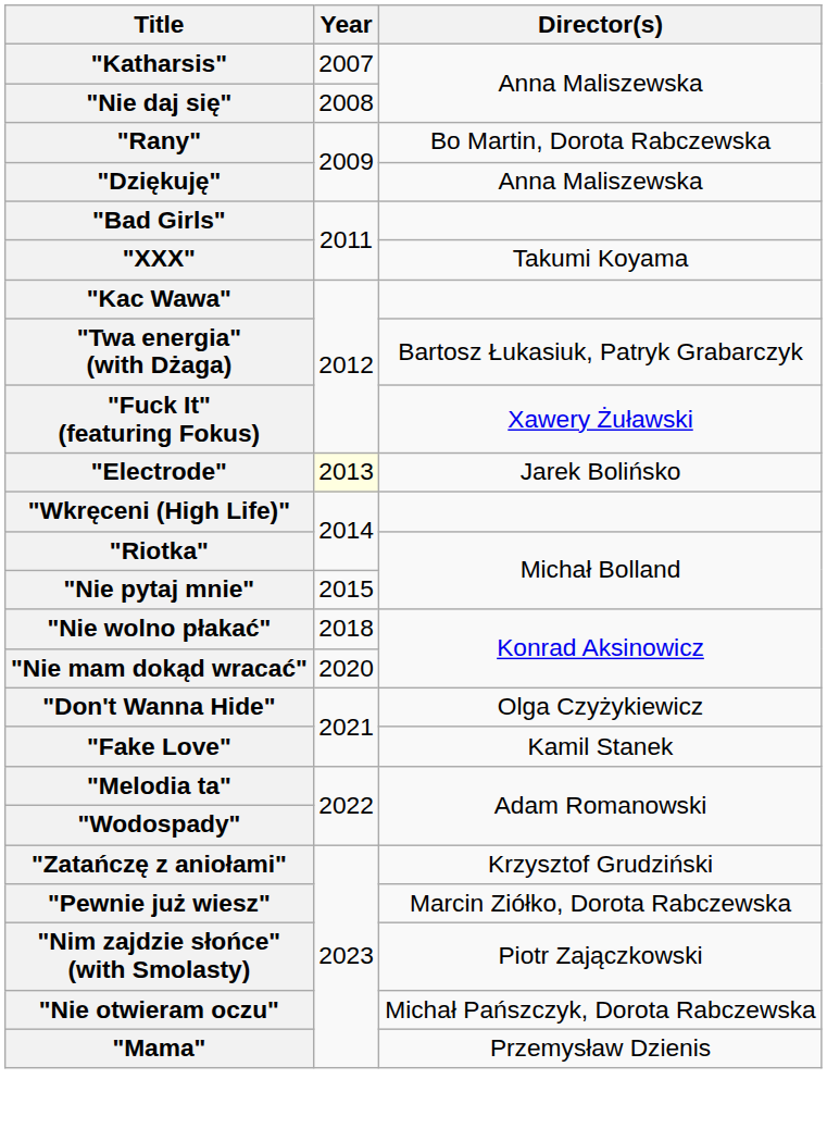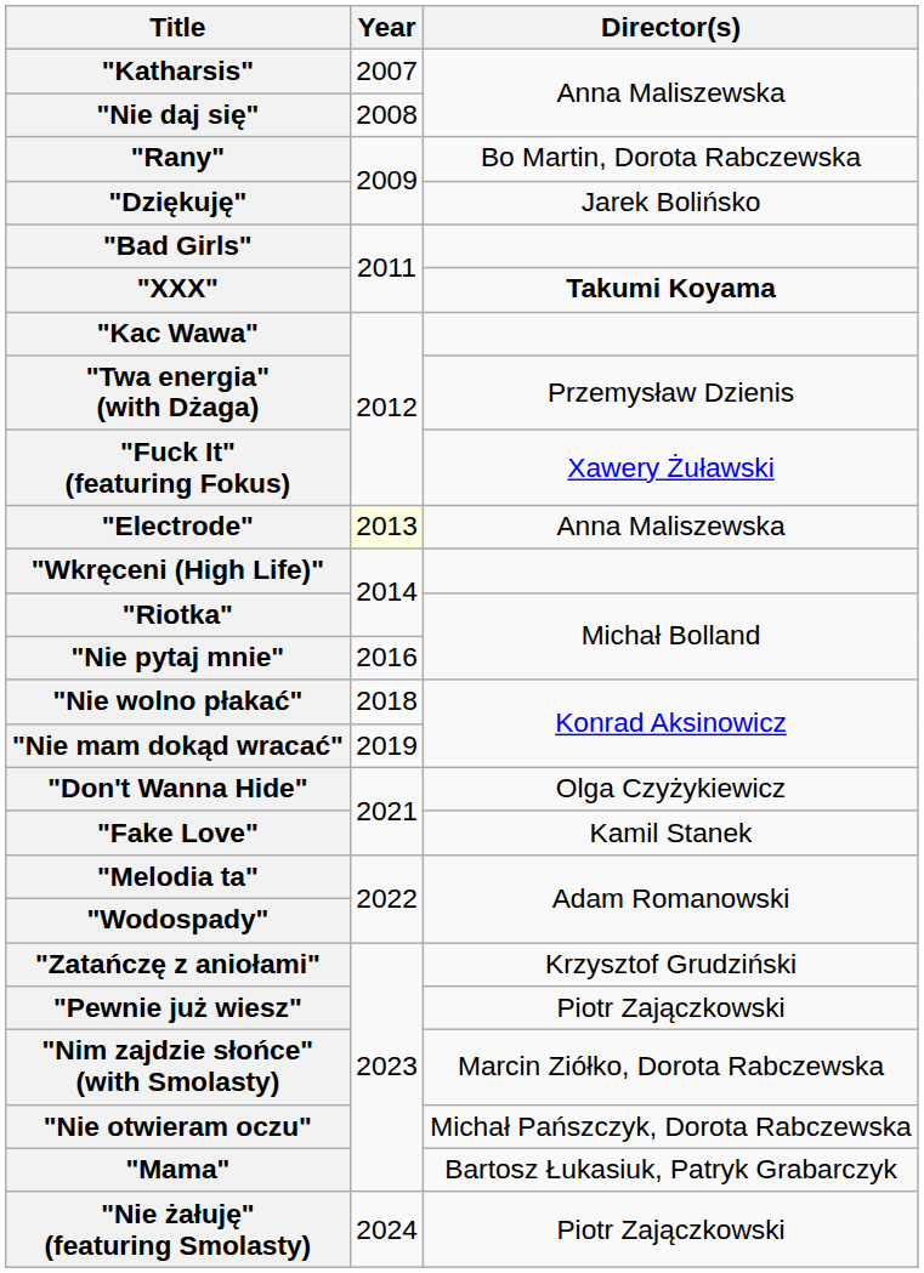"Dziękuję" | Director(s): Anna Maliszewska -> Jarek Bolińsko
"XXX" | Director(s): normal -> bold
"Twa energia" (with Dżaga) | Director(s): Bartosz Łukasiuk, Patryk Grabarczyk -> Przemysław Dzienis
"Electrode" | Director(s): Jarek Bolińsko -> Anna Maliszewska
"Nie pytaj mnie" | Year: 2015 -> 2016
"Nie mam dokąd wracać" | Year: 2020 -> 2019
"Pewnie już wiesz" | Director(s): Marcin Ziółko, Dorota Rabczewska -> Piotr Zajączkowski
"Nim zajdzie słońce" (with Smolasty) | Director(s): Piotr Zajączkowski -> Marcin Ziółko, Dorota Rabczewska
"Mama" | Director(s): Przemysław Dzienis -> Bartosz Łukasiuk, Patryk Grabarczyk
+ row: "Nie żałuję" (featuring Smolasty) | 2024 | Piotr Zajączkowski
